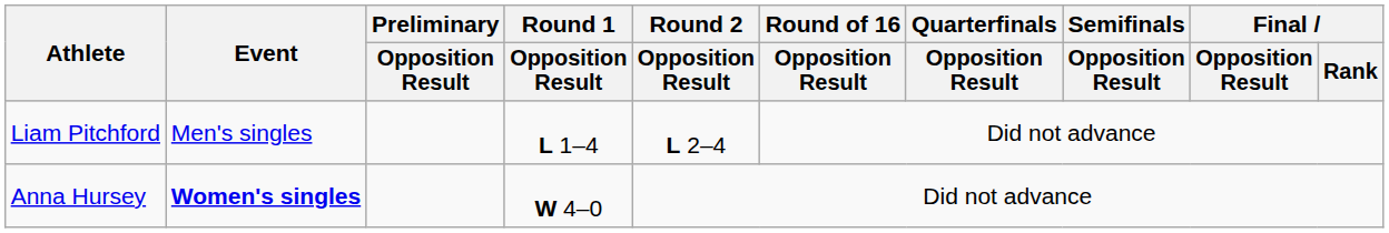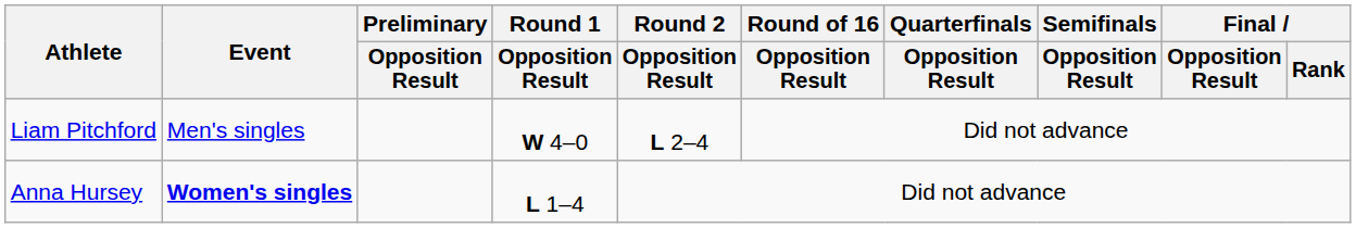Liam Pitchford | Round 1 / Opposition Result: L 1–4 -> W 4–0
Anna Hursey | Round 1 / Opposition Result: W 4–0 -> L 1–4
